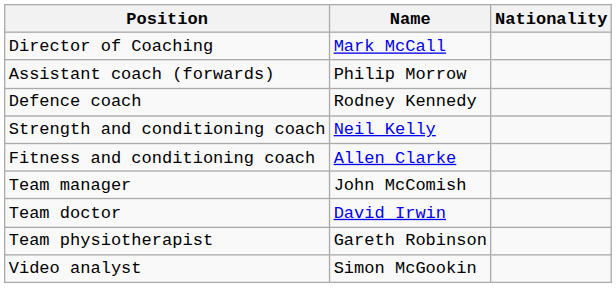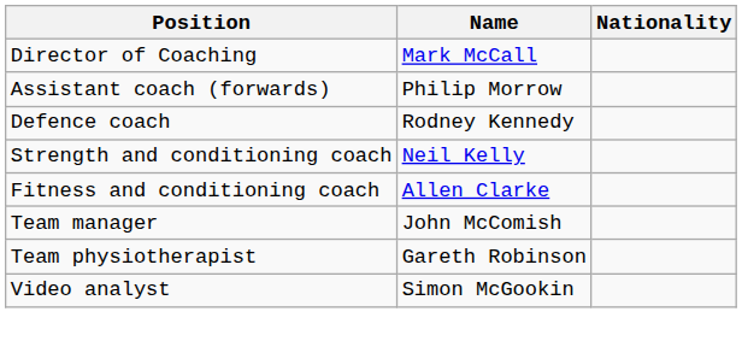- row: Team doctor | David Irwin
